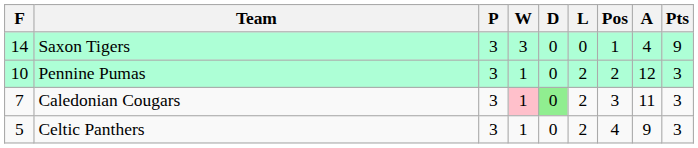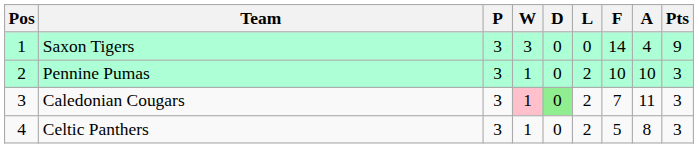columns swapped: Pos <-> F
Pennine Pumas | A: 12 -> 10
Celtic Panthers | A: 9 -> 8
